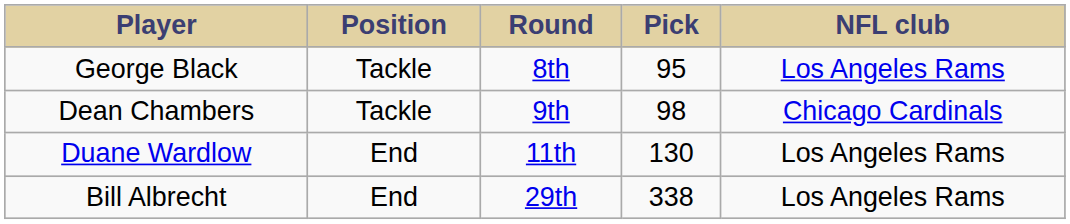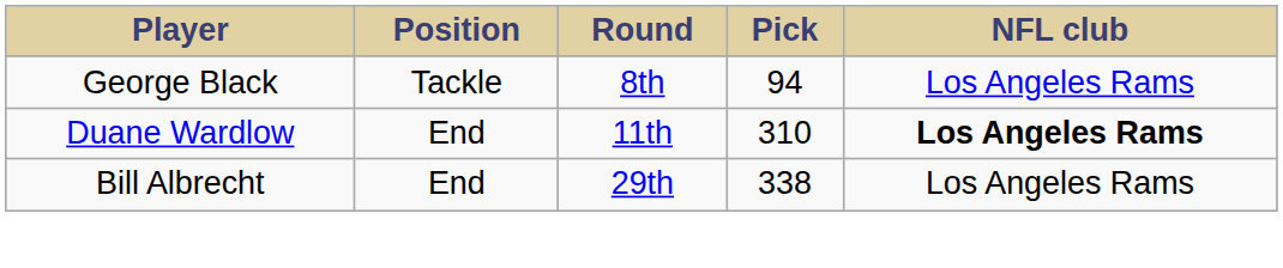George Black | Pick: 95 -> 94
- row: Dean Chambers | Tackle | 9th | 98 | Chicago Cardinals
Duane Wardlow | Pick: 130 -> 310
Duane Wardlow | NFL club: normal -> bold
